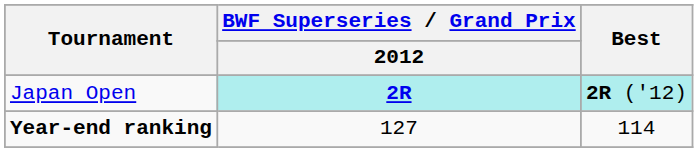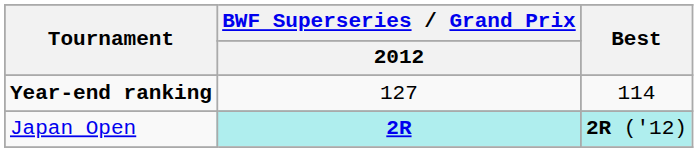rows swapped: Japan Open <-> Year-end ranking
